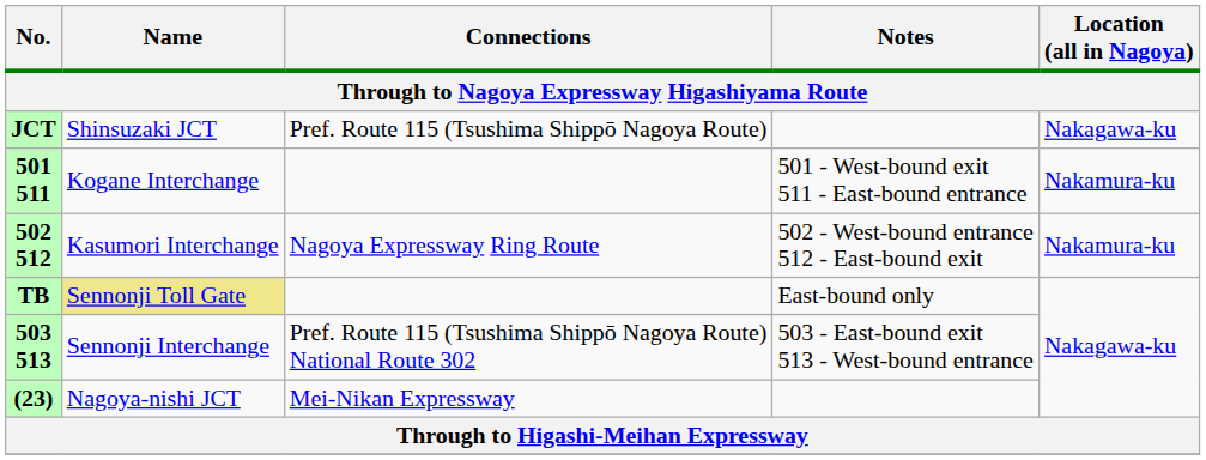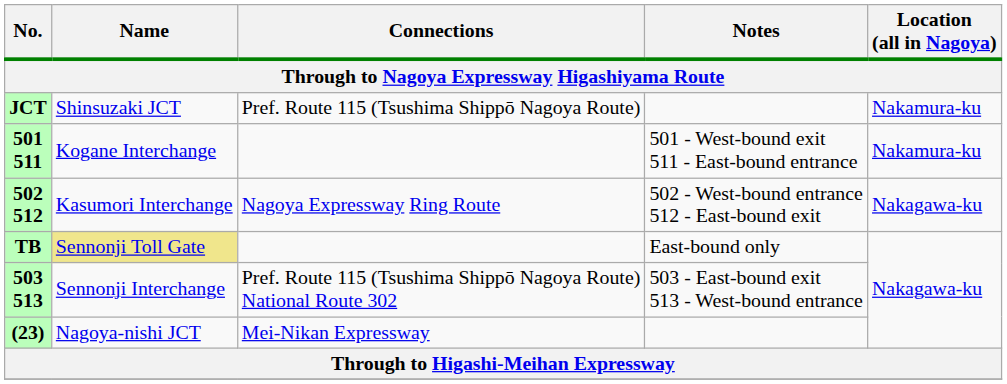JCT | Location (all in Nagoya): Nakagawa-ku -> Nakamura-ku
502 512 | Location (all in Nagoya): Nakamura-ku -> Nakagawa-ku
